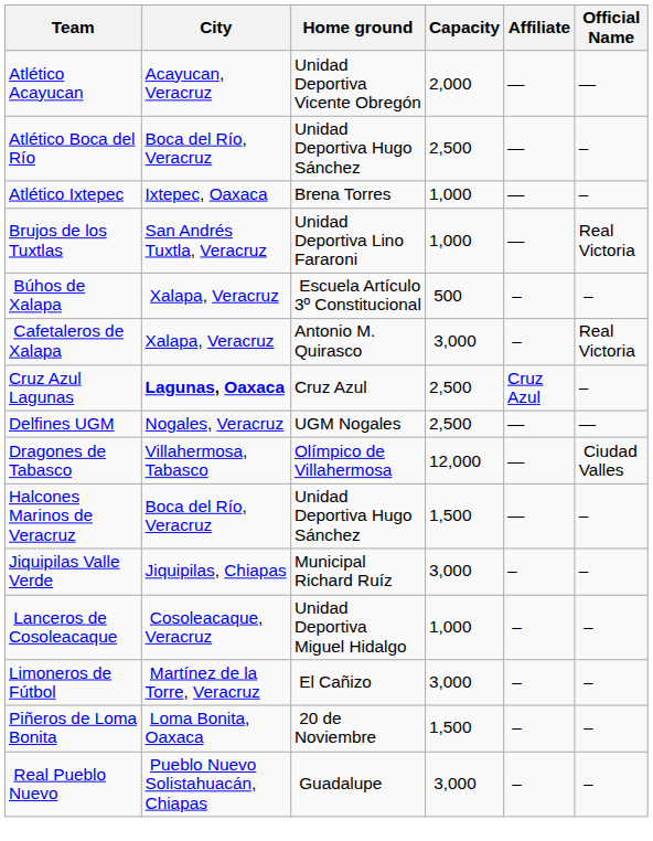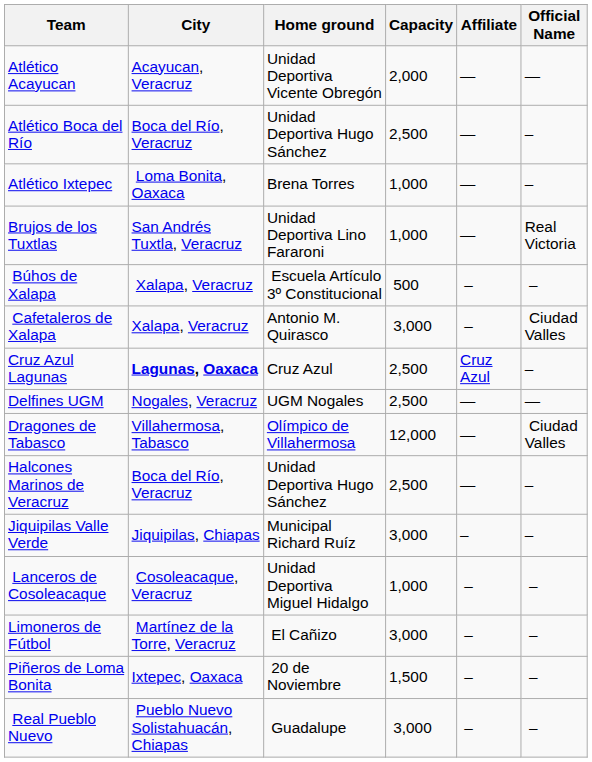Atlético Ixtepec | City: Ixtepec, Oaxaca -> Loma Bonita, Oaxaca
Cafetaleros de Xalapa | Official Name: Real Victoria -> Ciudad Valles
Halcones Marinos de Veracruz | Capacity: 1,500 -> 2,500
Piñeros de Loma Bonita | City: Loma Bonita, Oaxaca -> Ixtepec, Oaxaca
